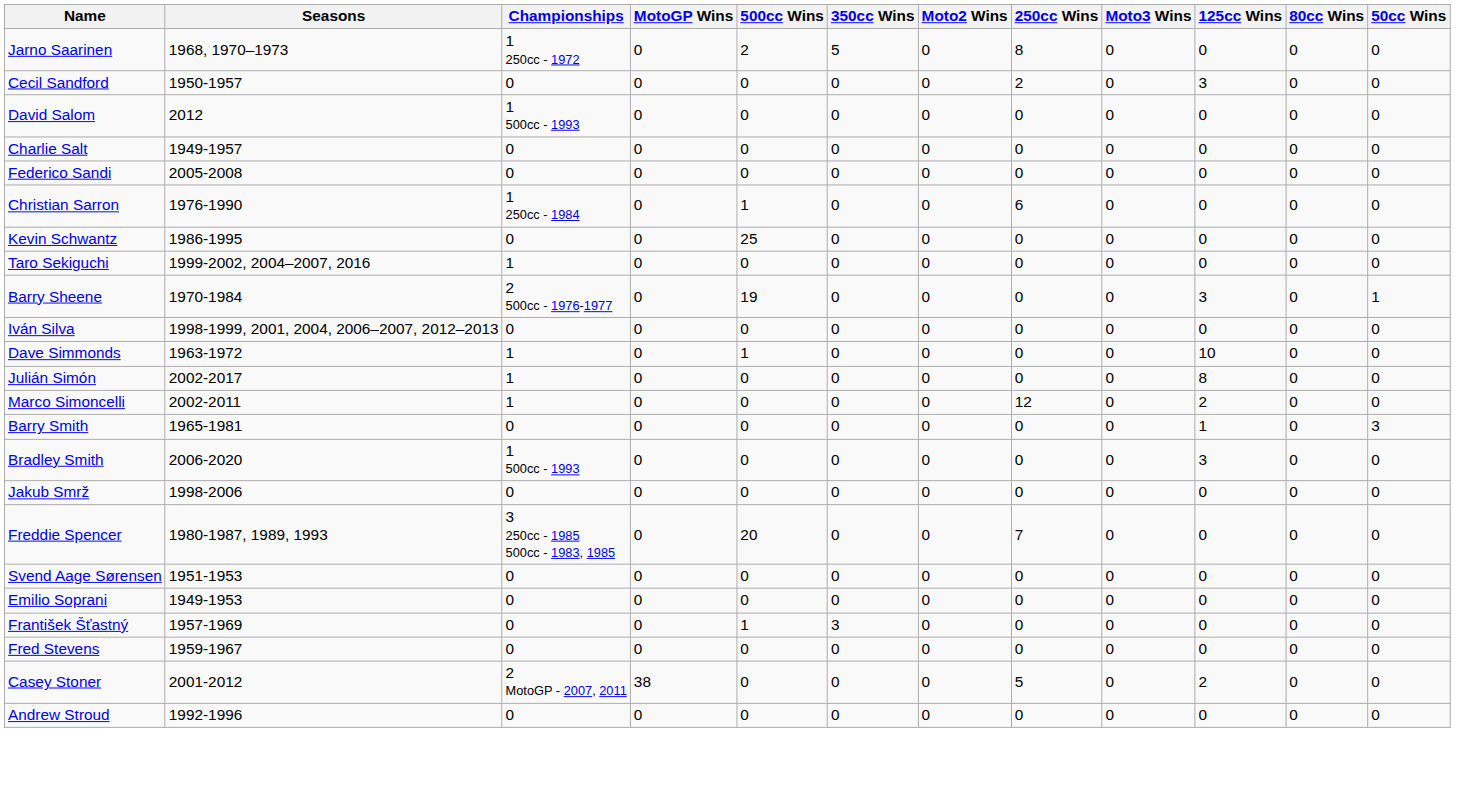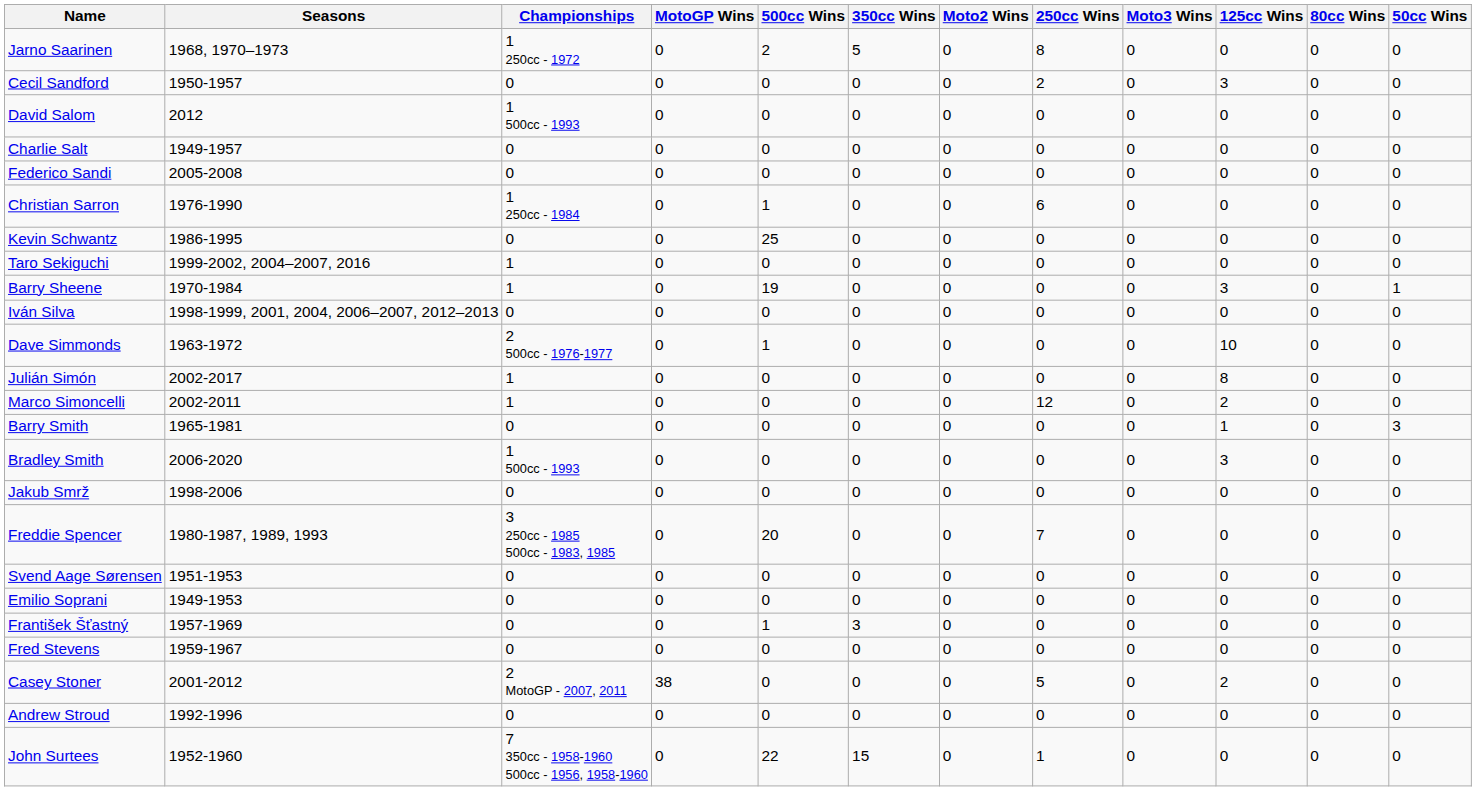Barry Sheene | Championships: 2 500cc - 1976-1977 -> 1
Dave Simmonds | Championships: 1 -> 2 500cc - 1976-1977
+ row: John Surtees | 1952-1960 | 7 350cc - 1958-1960 500cc - 1956, 1958-1960 | 0 | 22 | 15 | 0 | 1 | 0 | 0 | 0 | 0
